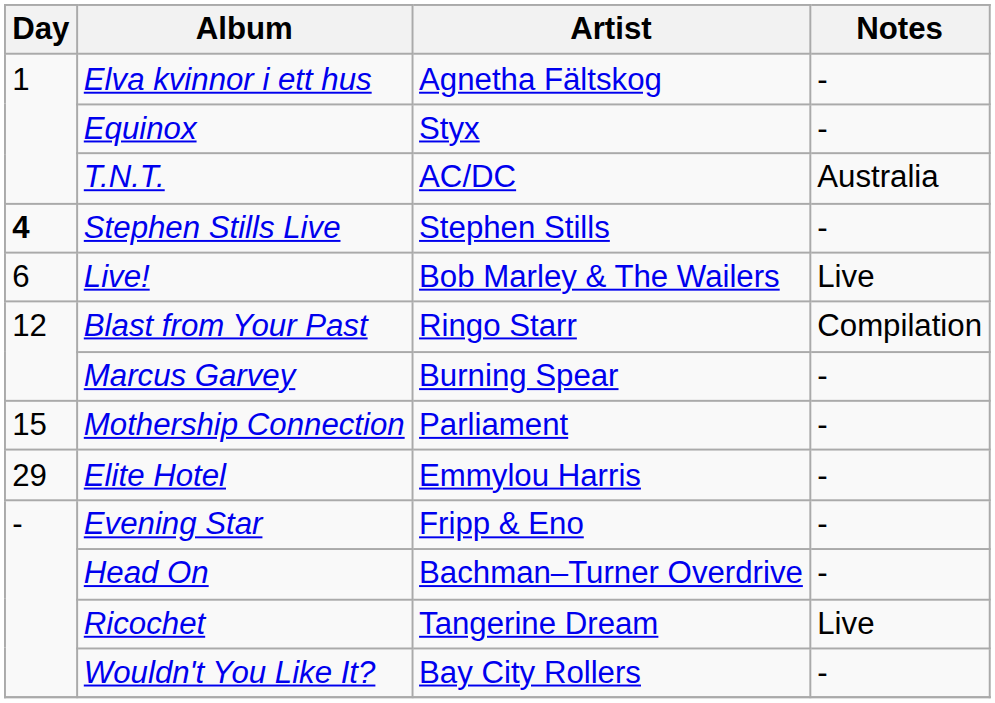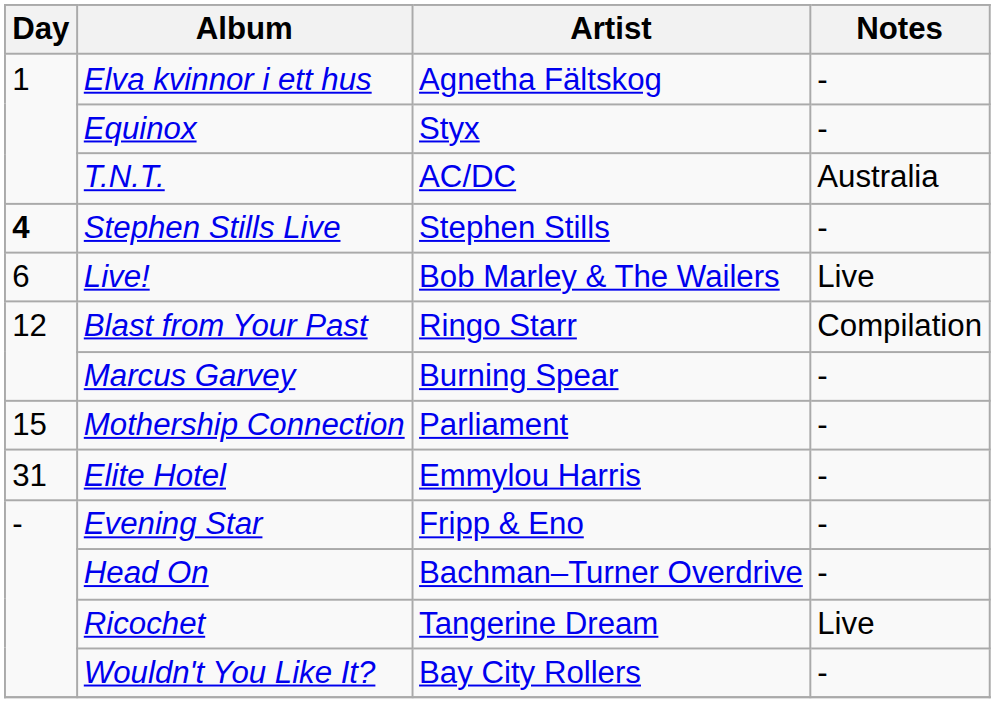Elite Hotel | Day: 29 -> 31
